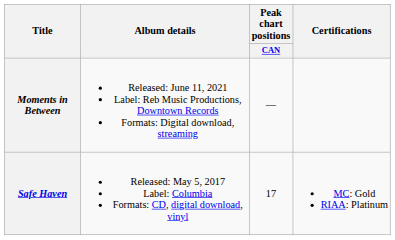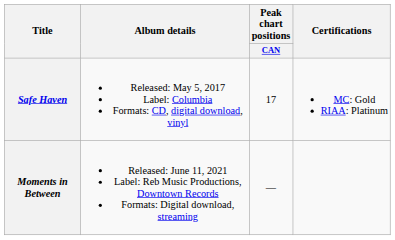rows swapped: Safe Haven <-> Moments in Between
